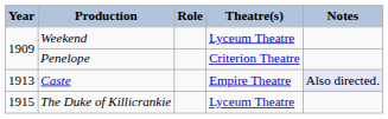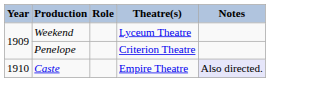Caste | Year: 1913 -> 1910
- row: 1915 | The Duke of Killicrankie | Lyceum Theatre
